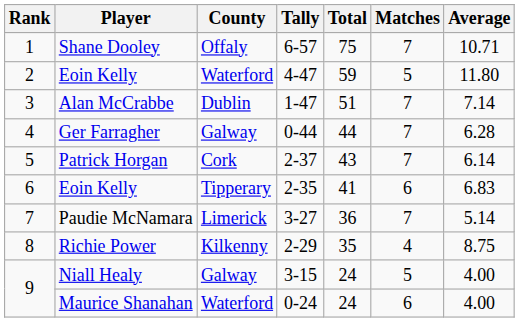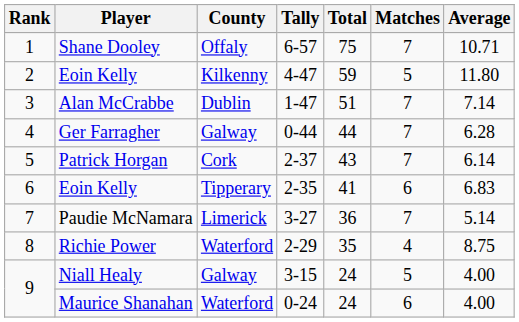Eoin Kelly / 4-47 | County: Waterford -> Kilkenny
Richie Power | County: Kilkenny -> Waterford
